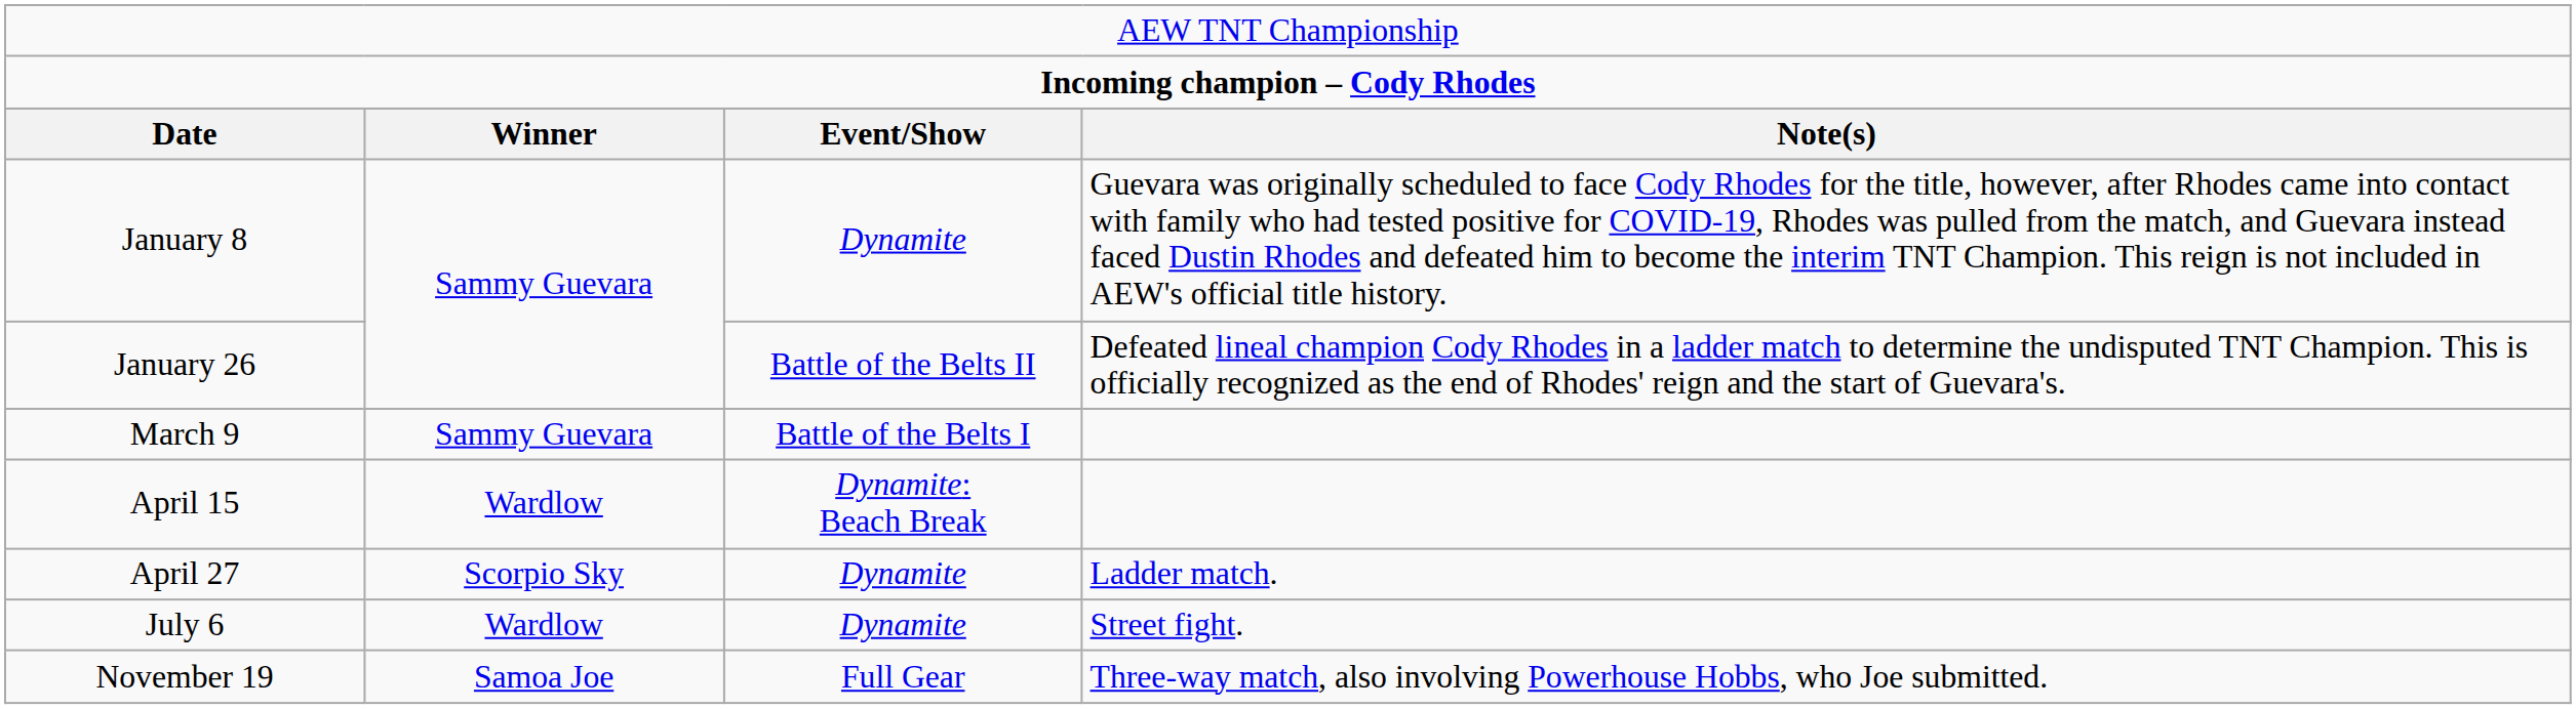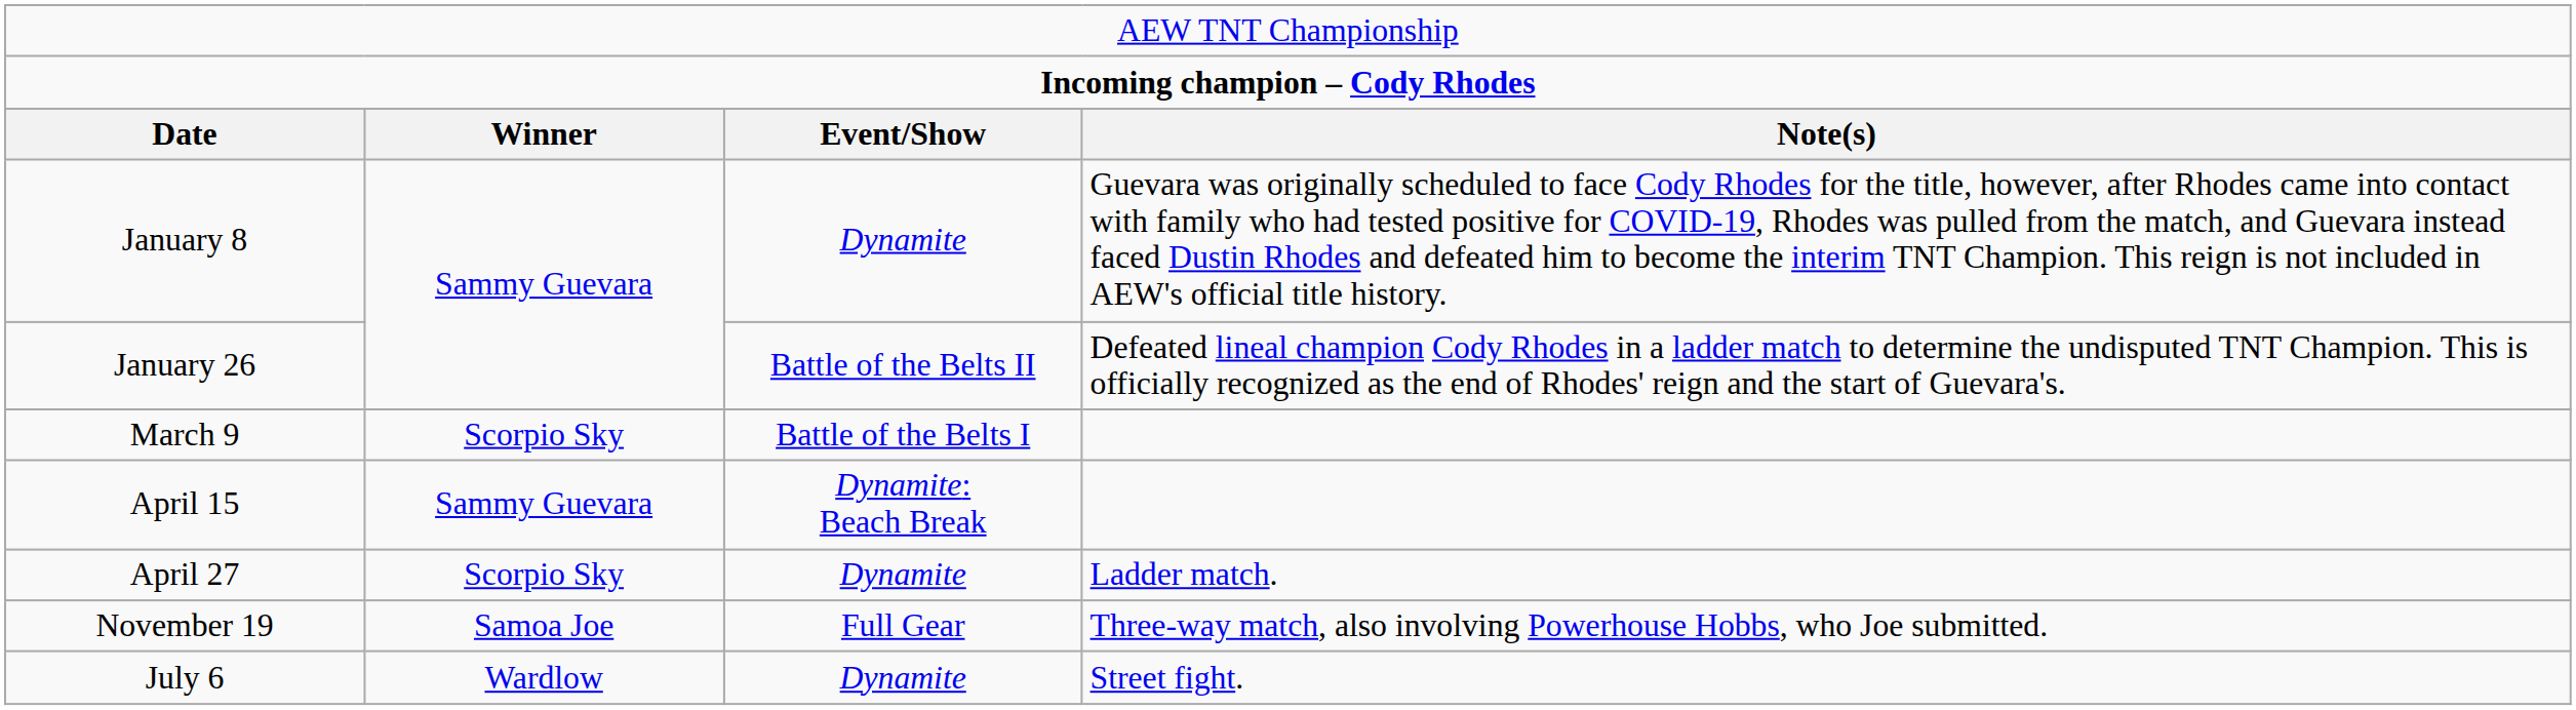March 9 | column 2: Sammy Guevara -> Scorpio Sky
April 15 | column 2: Wardlow -> Sammy Guevara
rows swapped: July 6 <-> November 19
